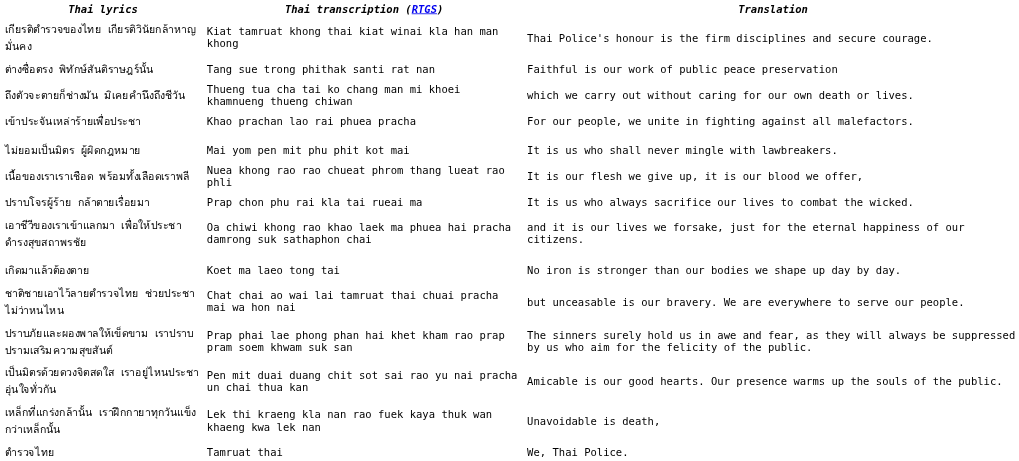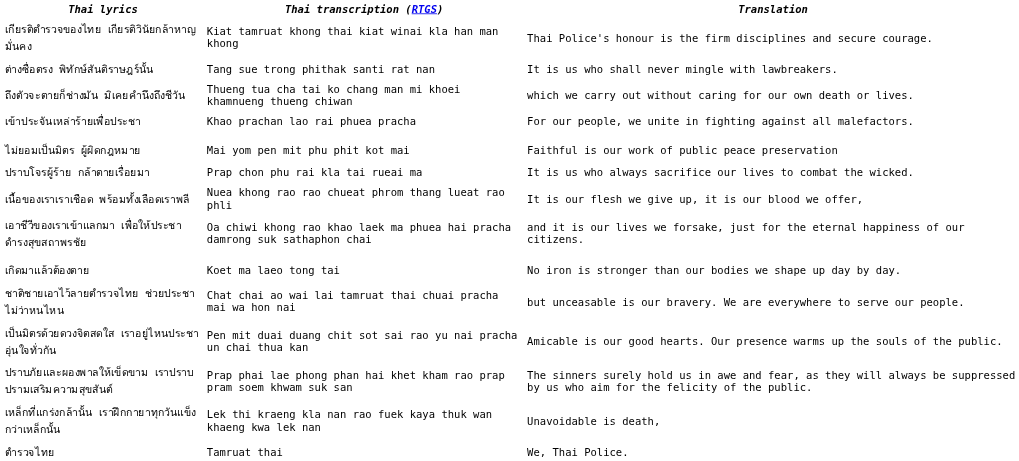ต่างซื่อตรง พิทักษ์สันติราษฎร์นั้น | Translation: Faithful is our work of public peace preservation -> It is us who shall never mingle with lawbreakers.
ไม่ยอมเป็นมิตร ผู้ผิดกฎหมาย | Translation: It is us who shall never mingle with lawbreakers. -> Faithful is our work of public peace preservation
rows swapped: ปราบโจรผู้ร้าย กล้าตายเรื่อยมา <-> เนื้อของเราเราเชือด พร้อมทั้งเลือดเราพลี
rows swapped: เป็นมิตรด้วยดวงจิตสดใส เราอยู่ไหนประชาอุ่นใจทั่วกัน <-> ปราบภัยและผองพาลให้เข็ดขาม เราปราบปรามเสริมความสุขสันต์
